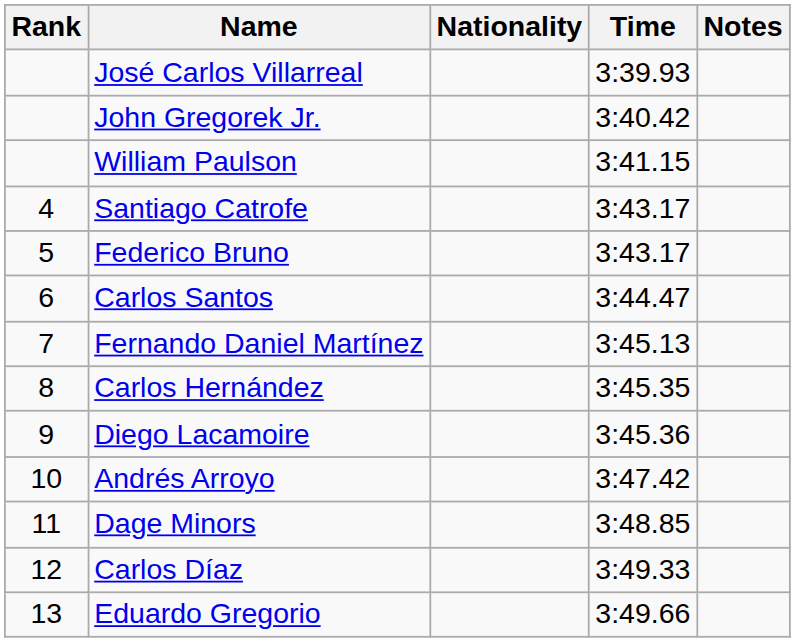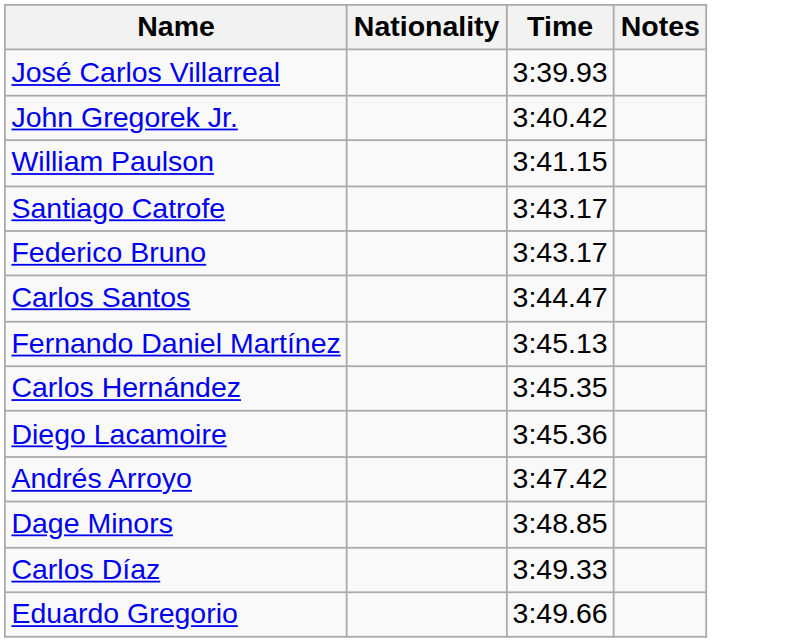- column: Rank | 4 | 5 | 6 | 7 | 8 | 9 | 10 | 11 | 12 | 13
